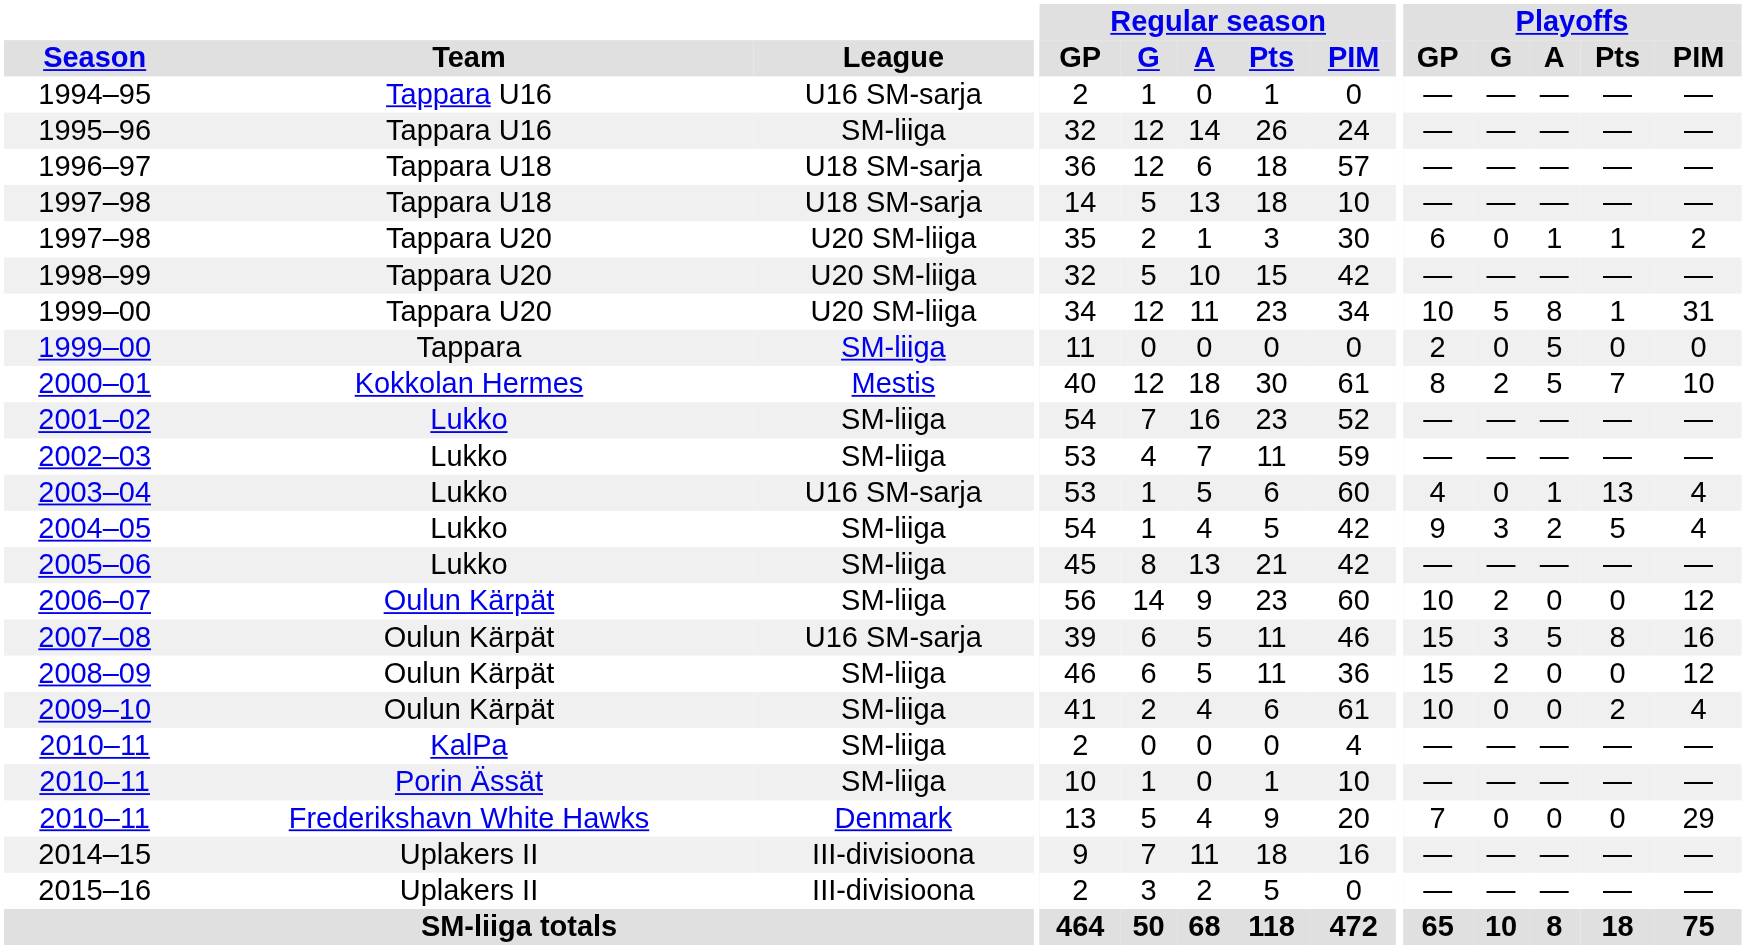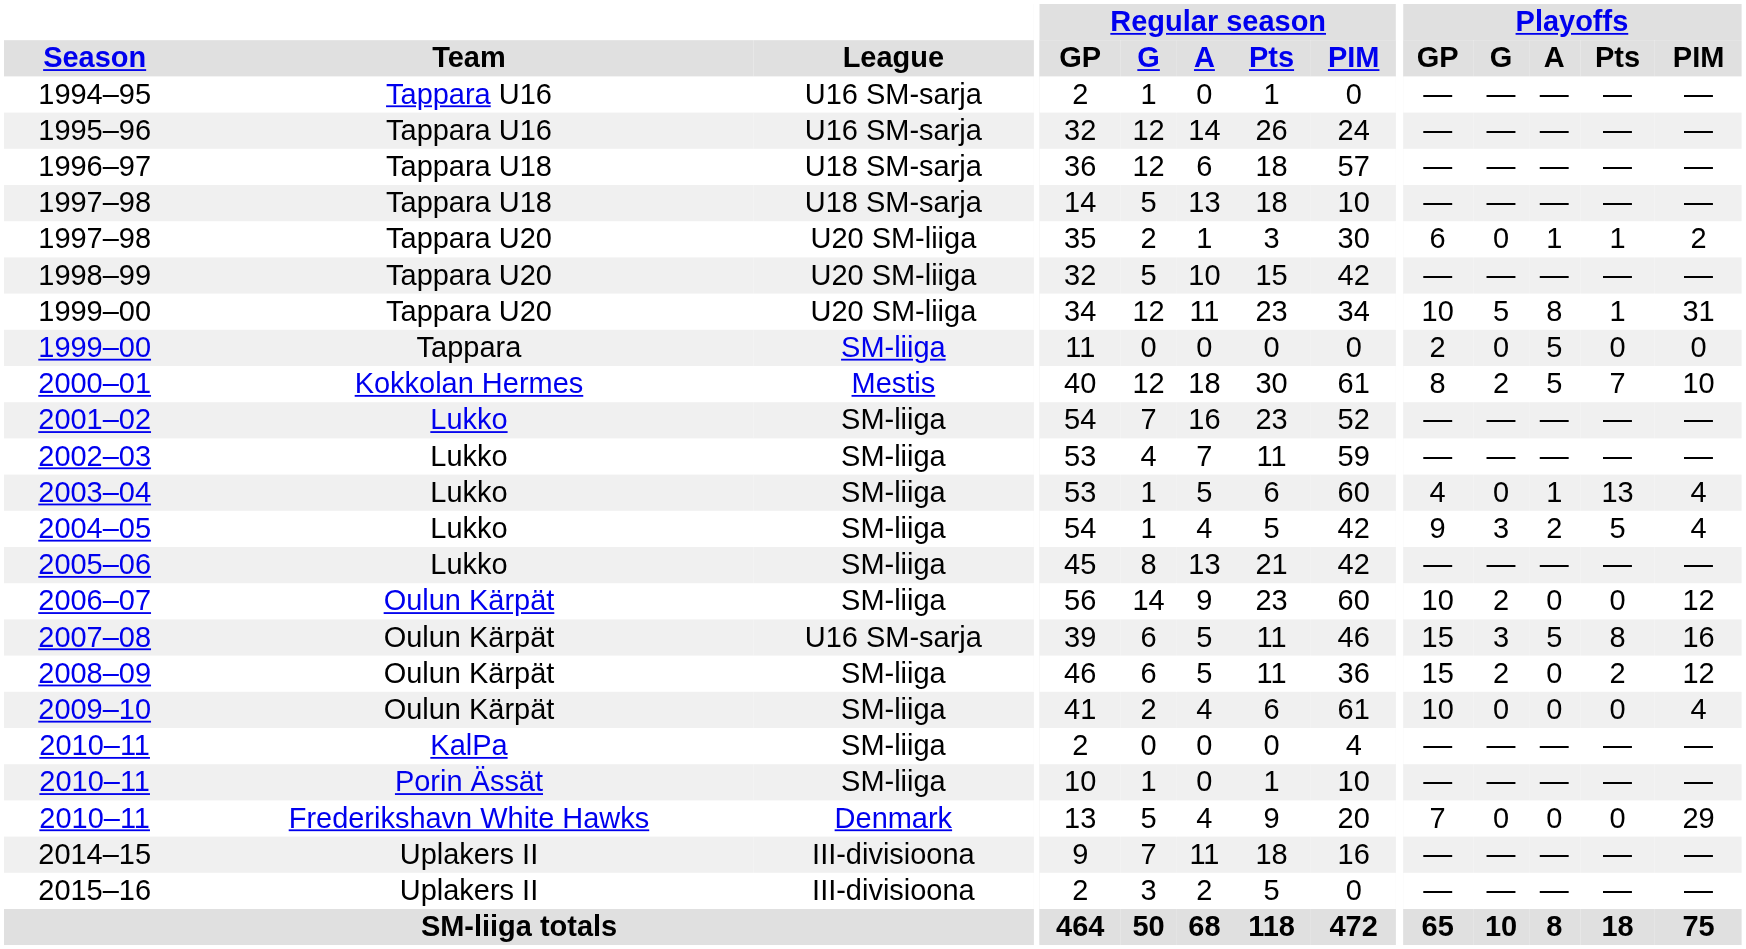1995–96 | League: SM-liiga -> U16 SM-sarja
2003–04 | League: U16 SM-sarja -> SM-liiga
2008–09 | Playoffs / Pts: 0 -> 2
2009–10 | Playoffs / Pts: 2 -> 0
